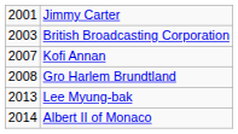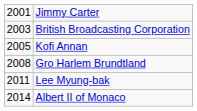Kofi Annan | column 1: 2007 -> 2005
Lee Myung-bak | column 1: 2013 -> 2011
